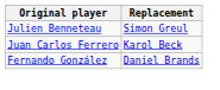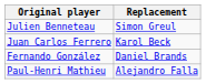+ row: Paul-Henri Mathieu | Alejandro Falla
